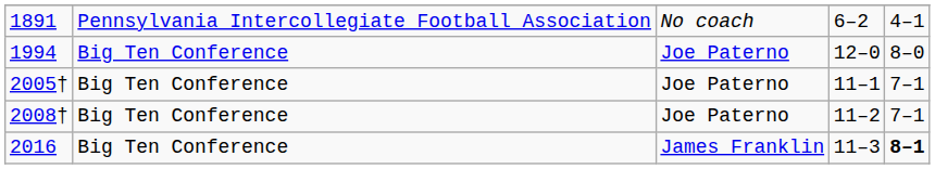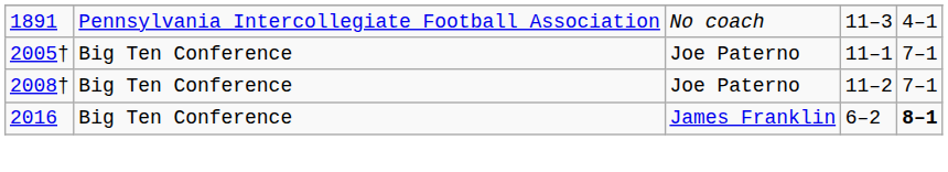1891 | column 4: 6–2 -> 11–3
- row: 1994 | Big Ten Conference | Joe Paterno | 12–0 | 8–0
2016 | column 4: 11–3 -> 6–2
